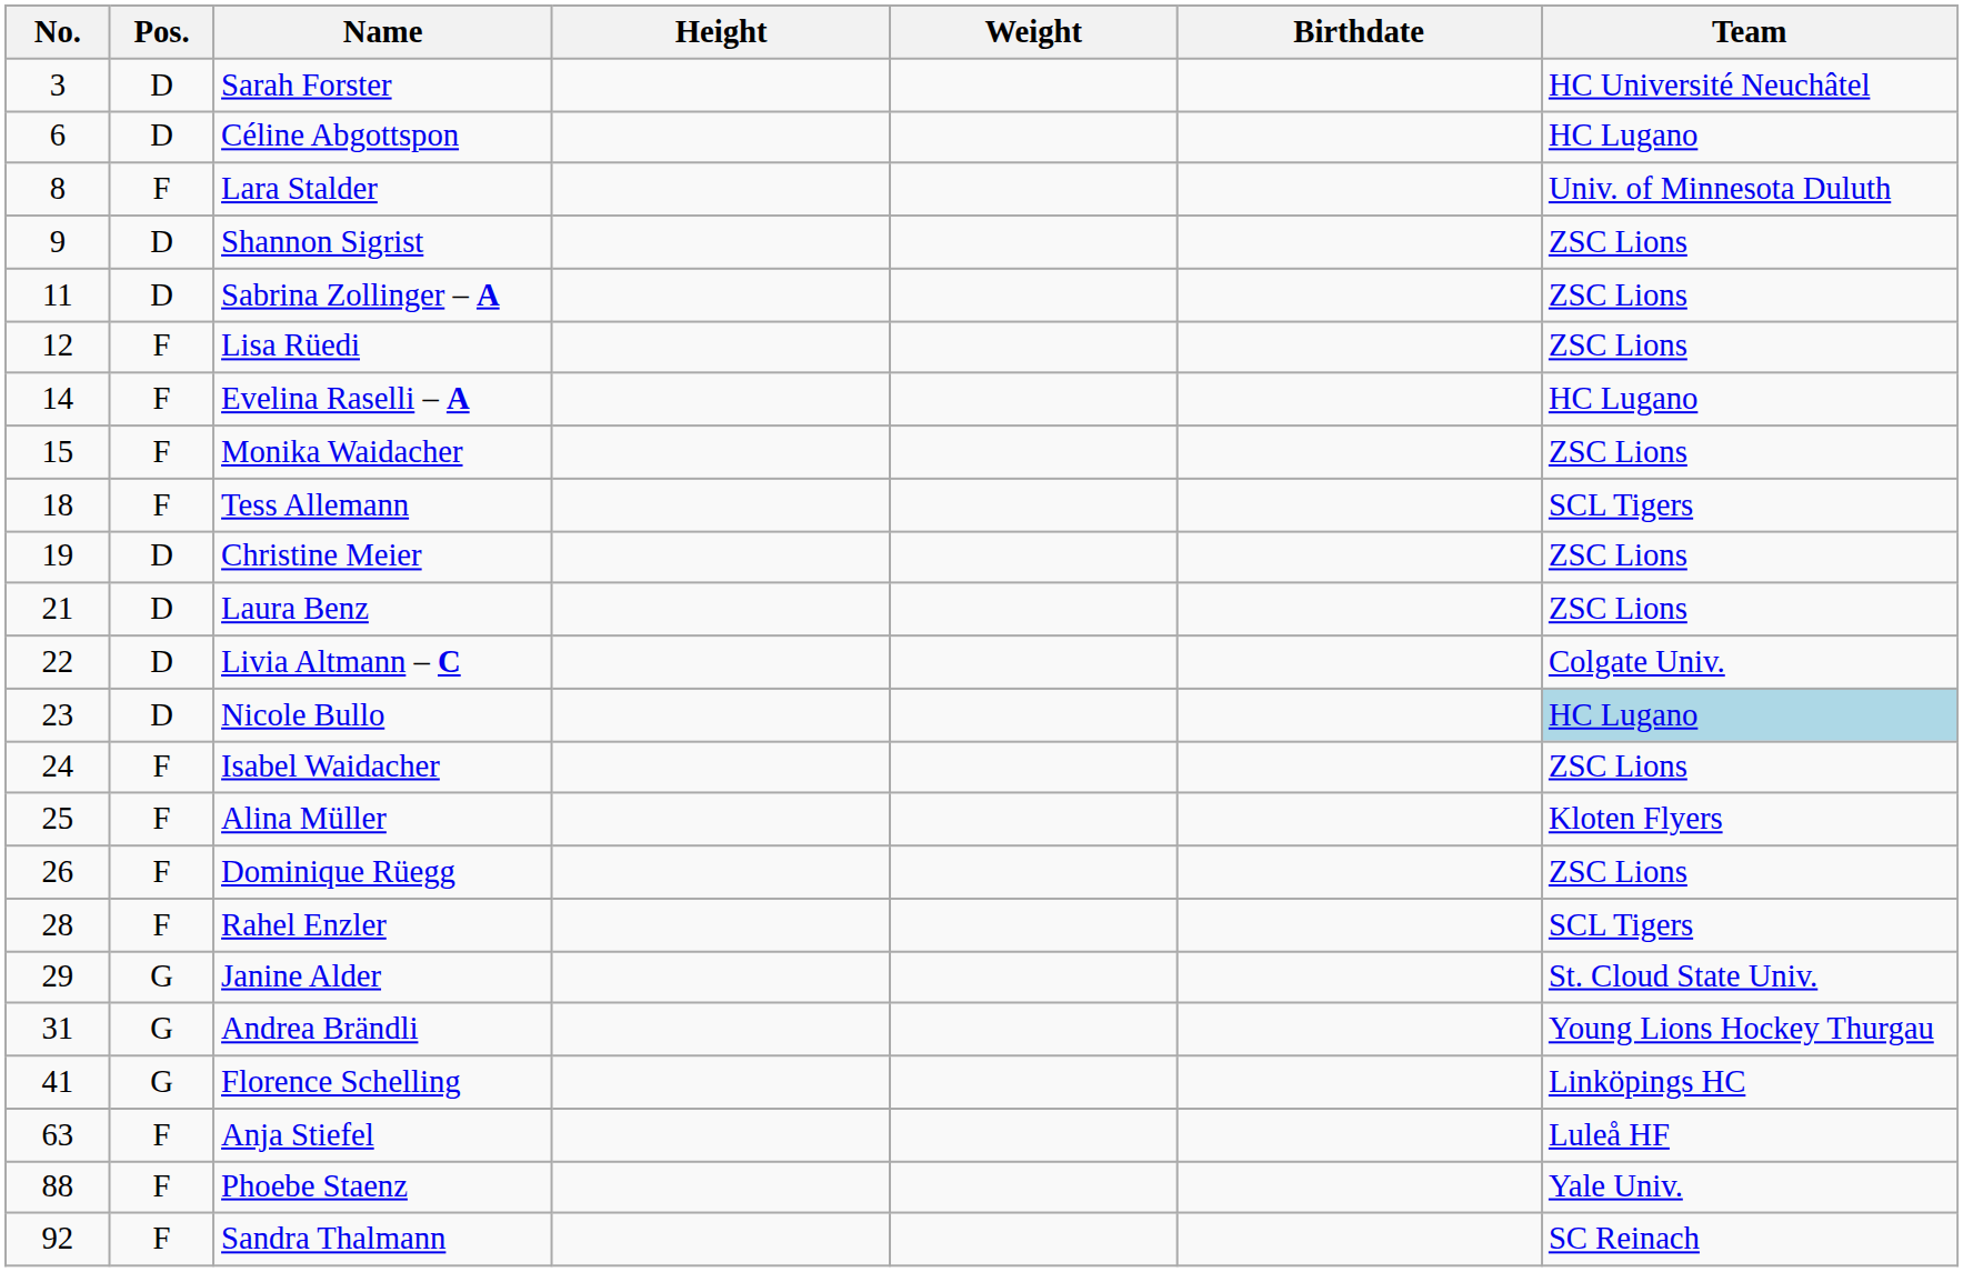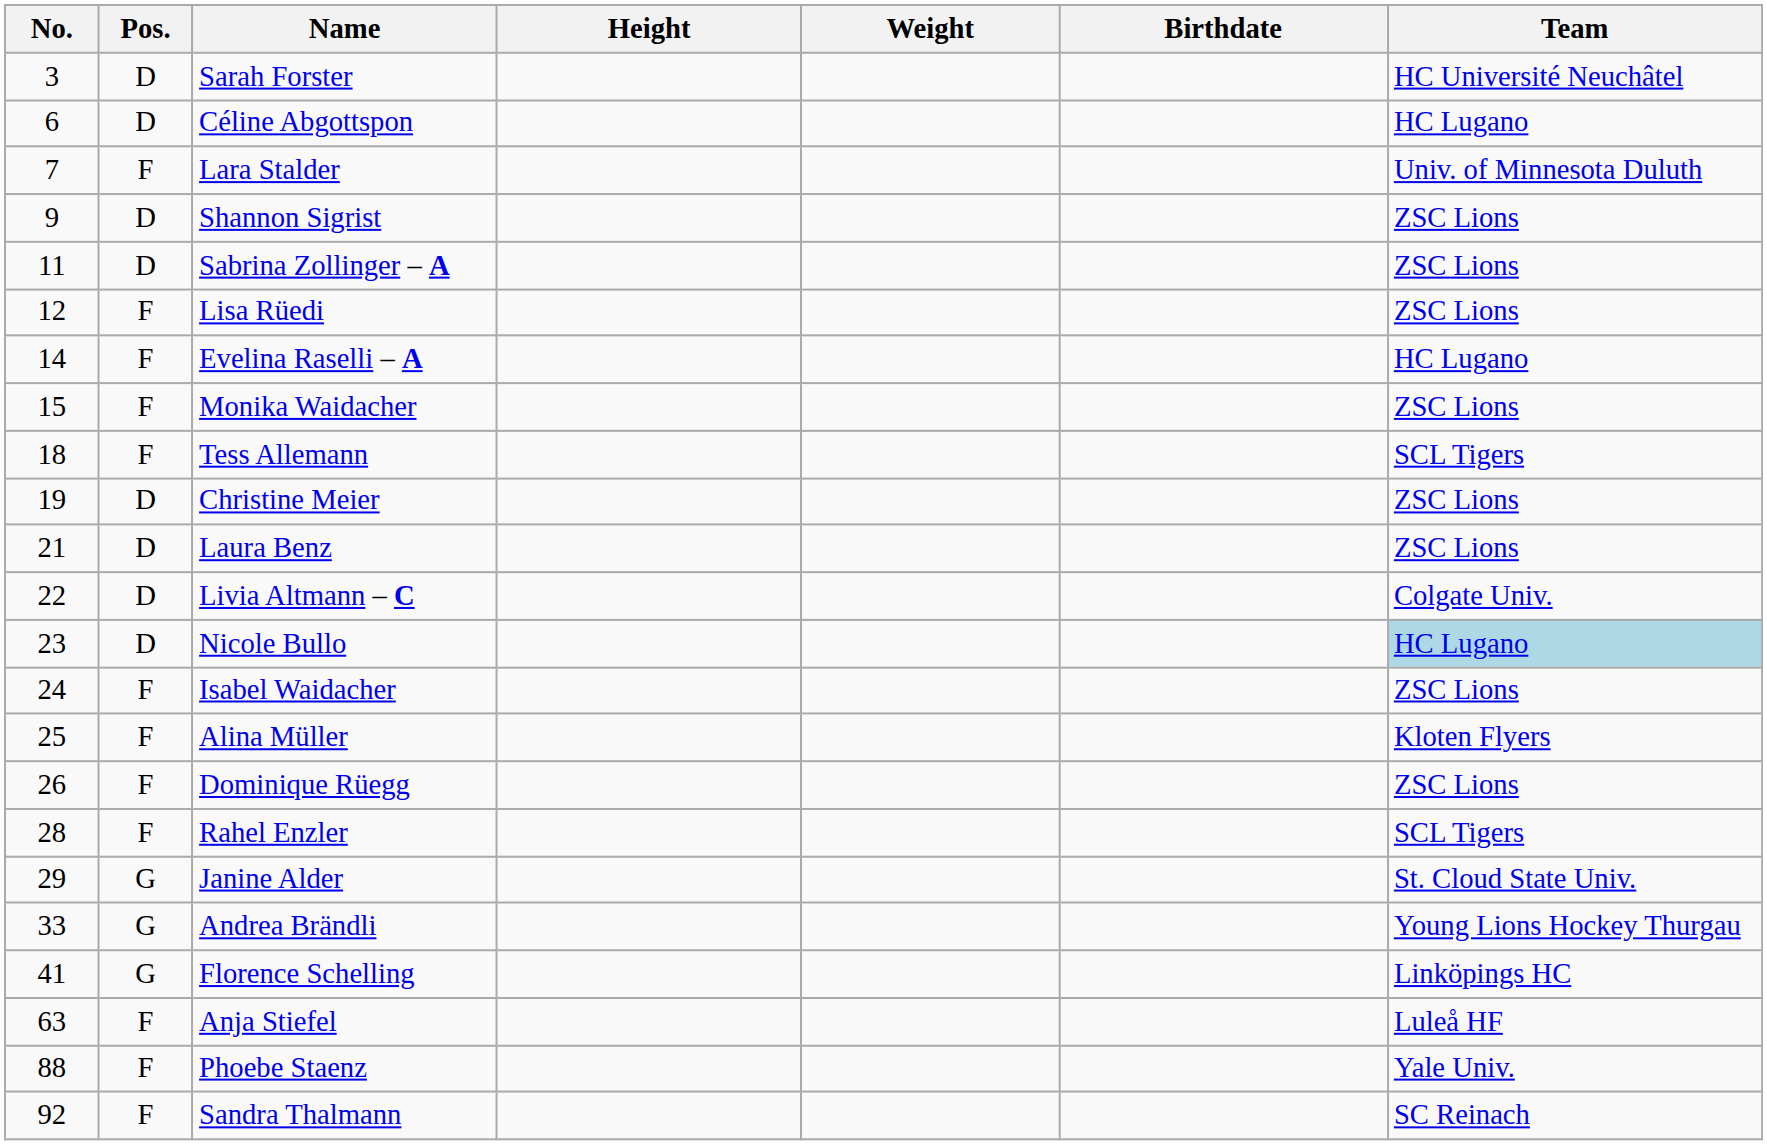Lara Stalder | No.: 8 -> 7
Andrea Brändli | No.: 31 -> 33
